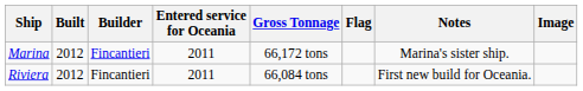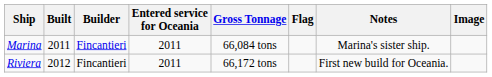Marina | Built: 2012 -> 2011
Marina | Gross Tonnage: 66,172 tons -> 66,084 tons
Riviera | Gross Tonnage: 66,084 tons -> 66,172 tons
